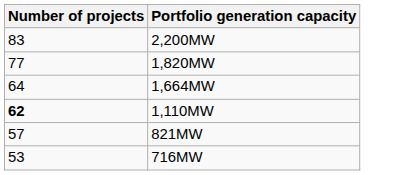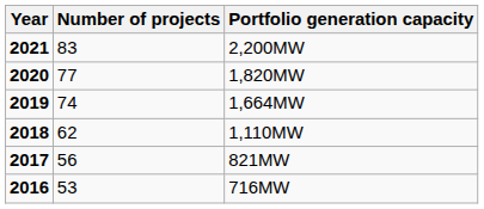+ column: Year | 2021 | 2020 | 2019 | 2018 | 2017 | 2016
1,664MW | Number of projects: 64 -> 74
1,110MW | Number of projects: bold -> normal
821MW | Number of projects: 57 -> 56
